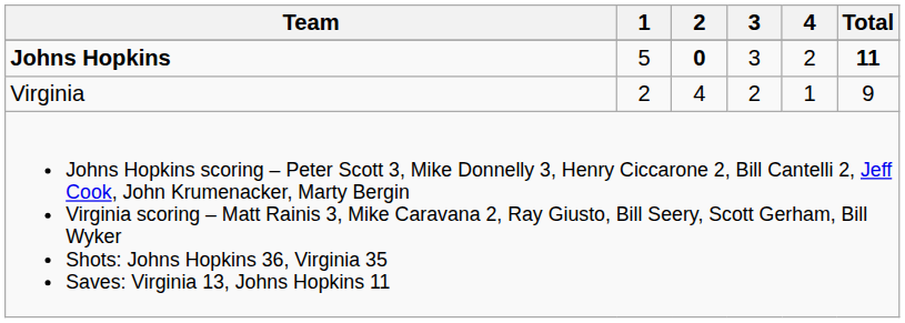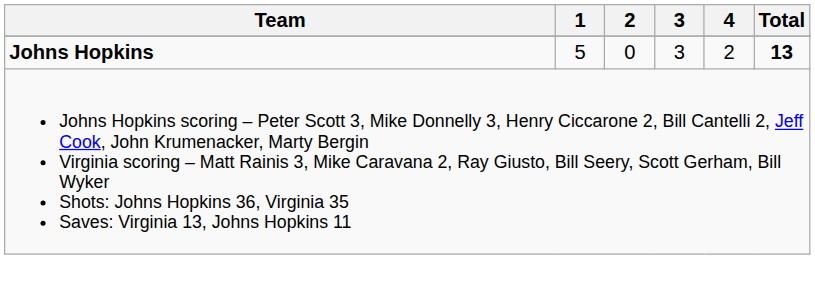Johns Hopkins | 2: bold -> normal
Johns Hopkins | Total: 11 -> 13
- row: Virginia | 2 | 4 | 2 | 1 | 9
